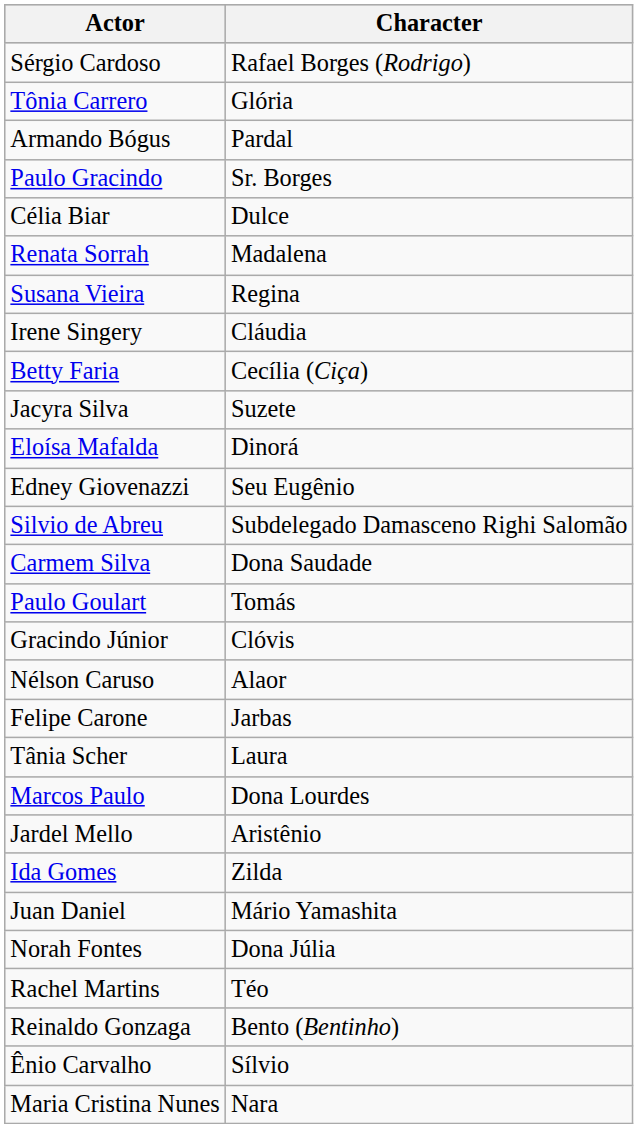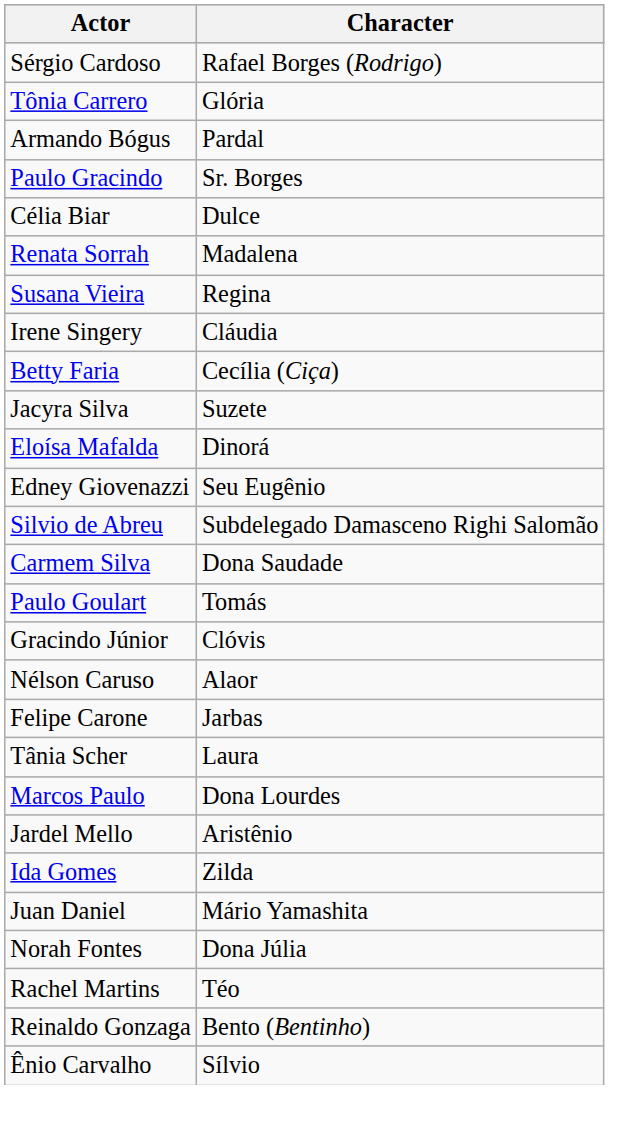- row: Maria Cristina Nunes | Nara
